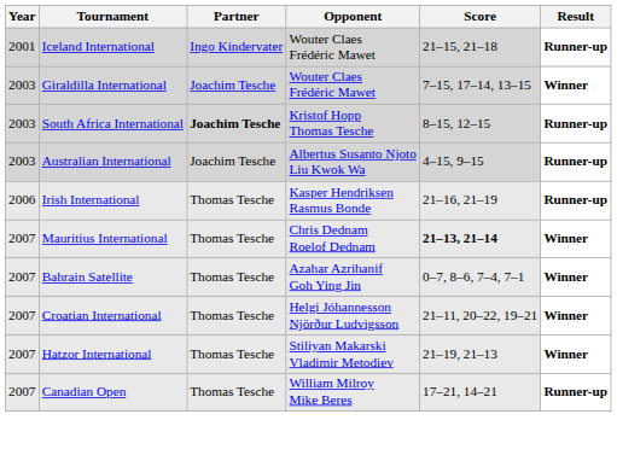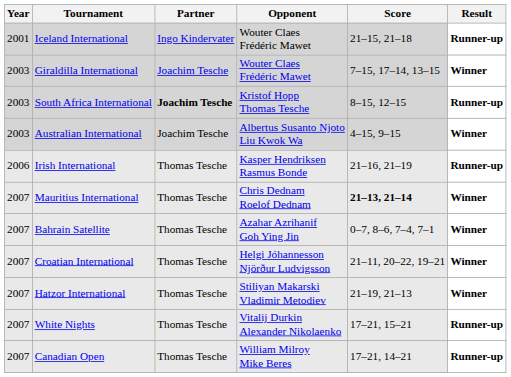Australian International | Result: Runner-up -> Winner
+ row: 2007 | White Nights | Thomas Tesche | Vitalij Durkin Alexander Nikolaenko | 17–21, 15–21 | Runner-up
